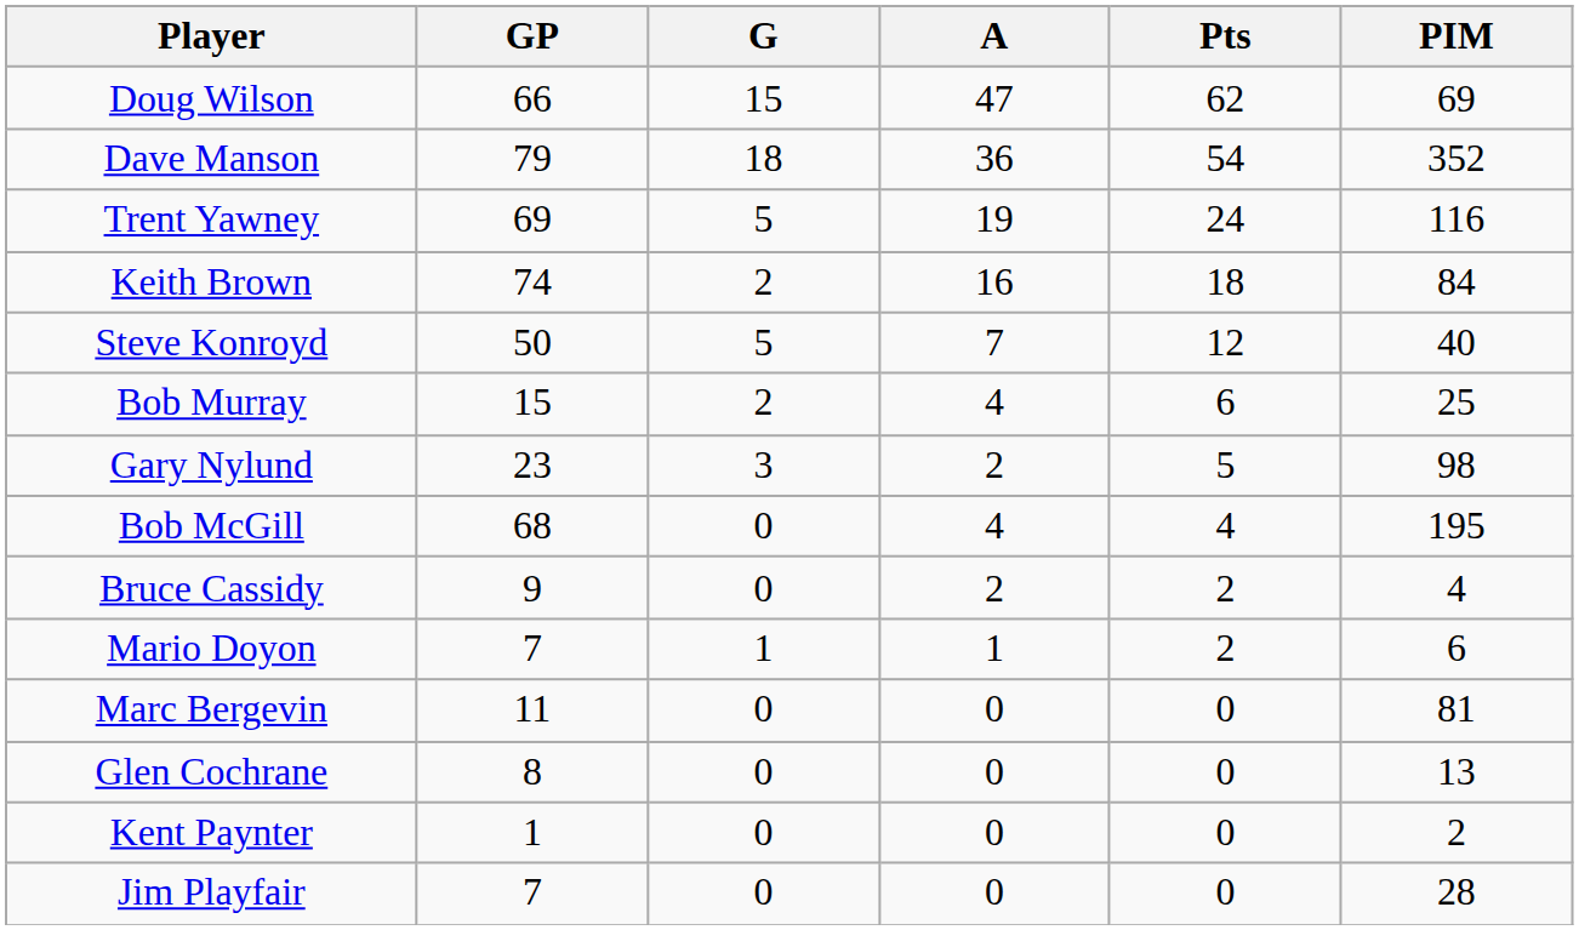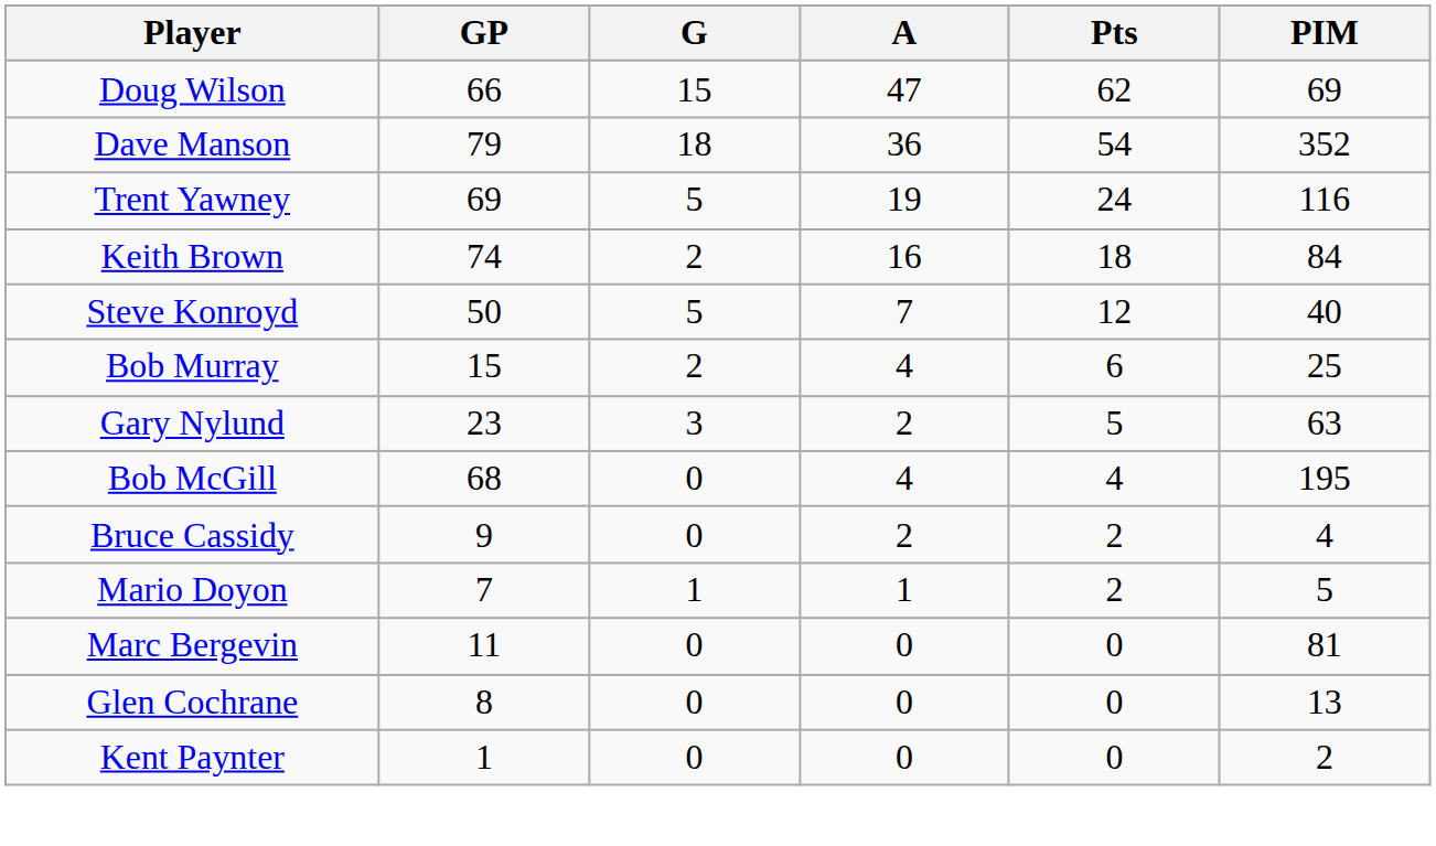Gary Nylund | PIM: 98 -> 63
Mario Doyon | PIM: 6 -> 5
- row: Jim Playfair | 7 | 0 | 0 | 0 | 28
